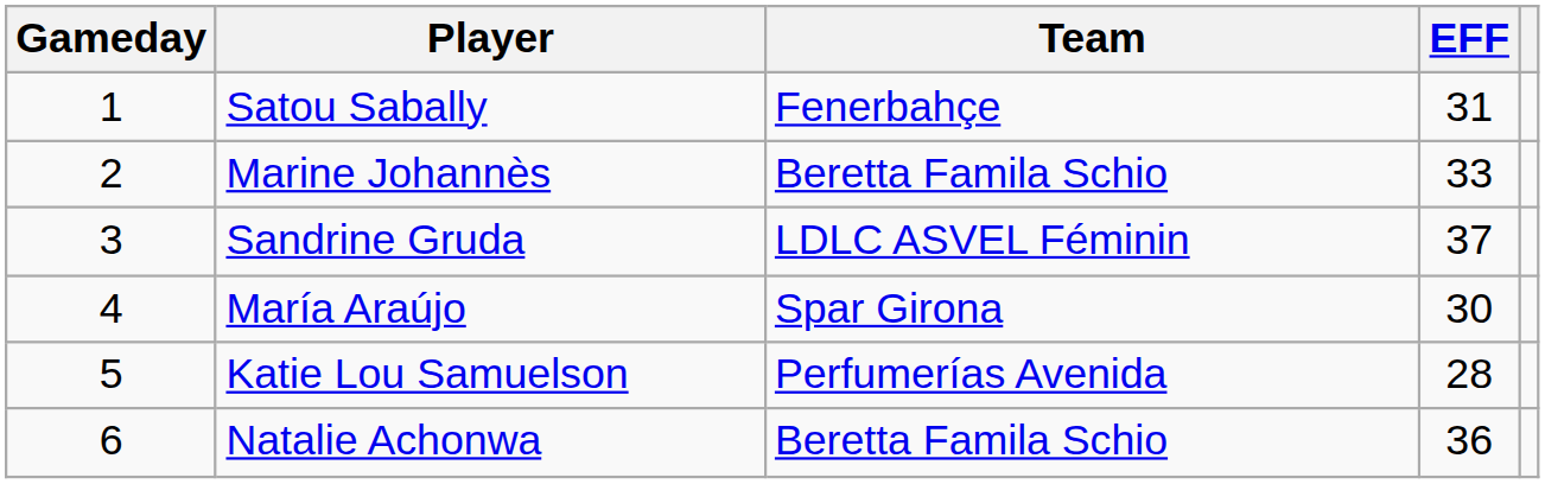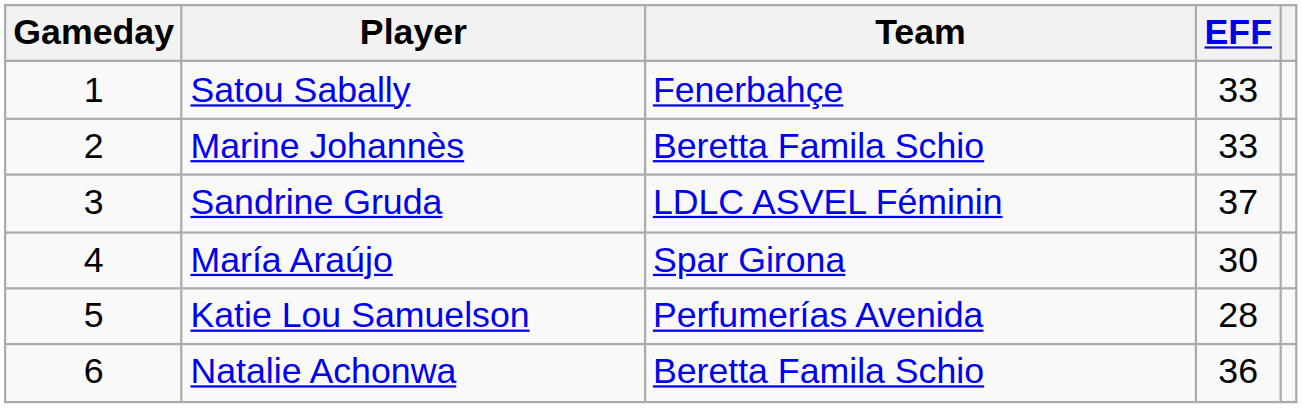Satou Sabally | EFF: 31 -> 33
